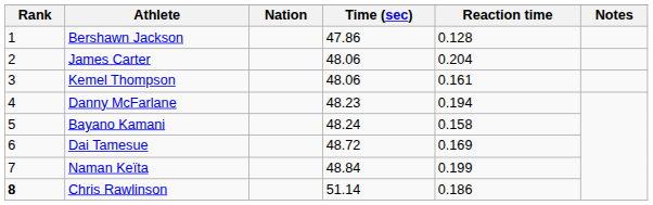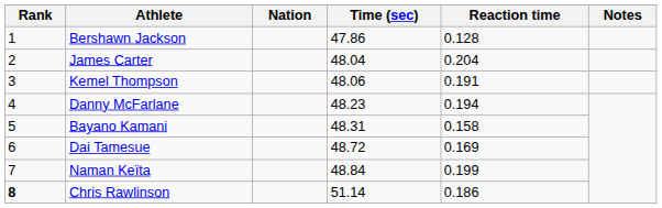James Carter | Time (sec): 48.06 -> 48.04
Kemel Thompson | Reaction time: 0.161 -> 0.191
Bayano Kamani | Time (sec): 48.24 -> 48.31
